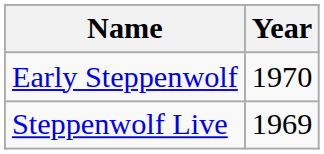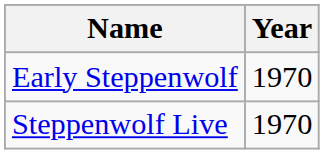Steppenwolf Live | Year: 1969 -> 1970
